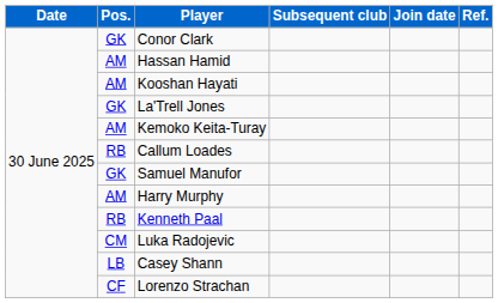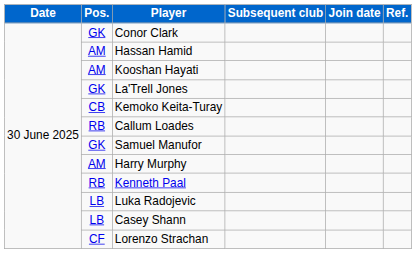Kemoko Keita-Turay | Pos.: AM -> CB
Luka Radojevic | Pos.: CM -> LB
